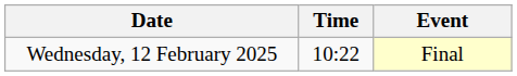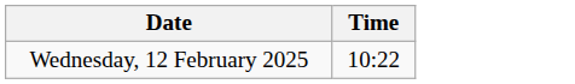- column: Event | Final
